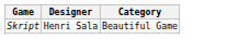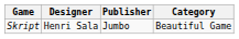+ column: Publisher | Jumbo
